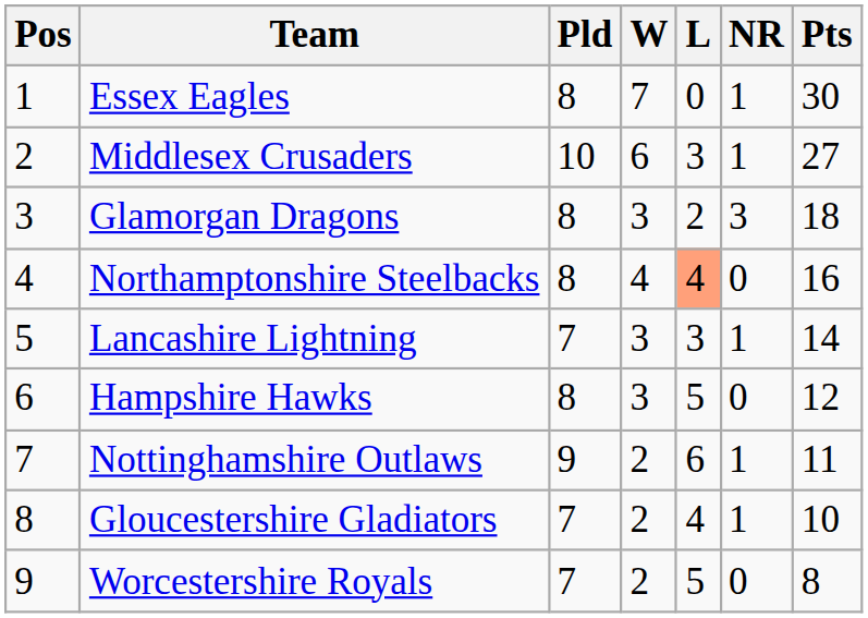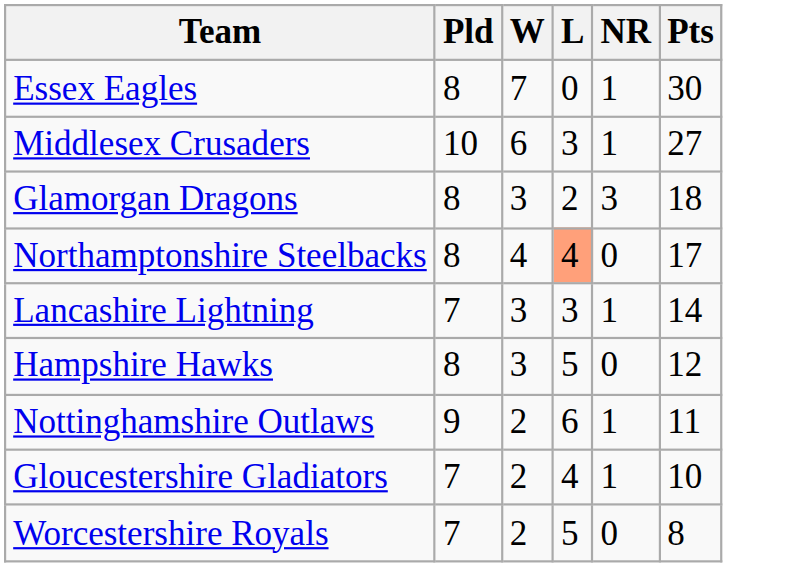- column: Pos | 1 | 2 | 3 | 4 | 5 | 6 | 7 | 8 | 9
Northamptonshire Steelbacks | Pts: 16 -> 17
